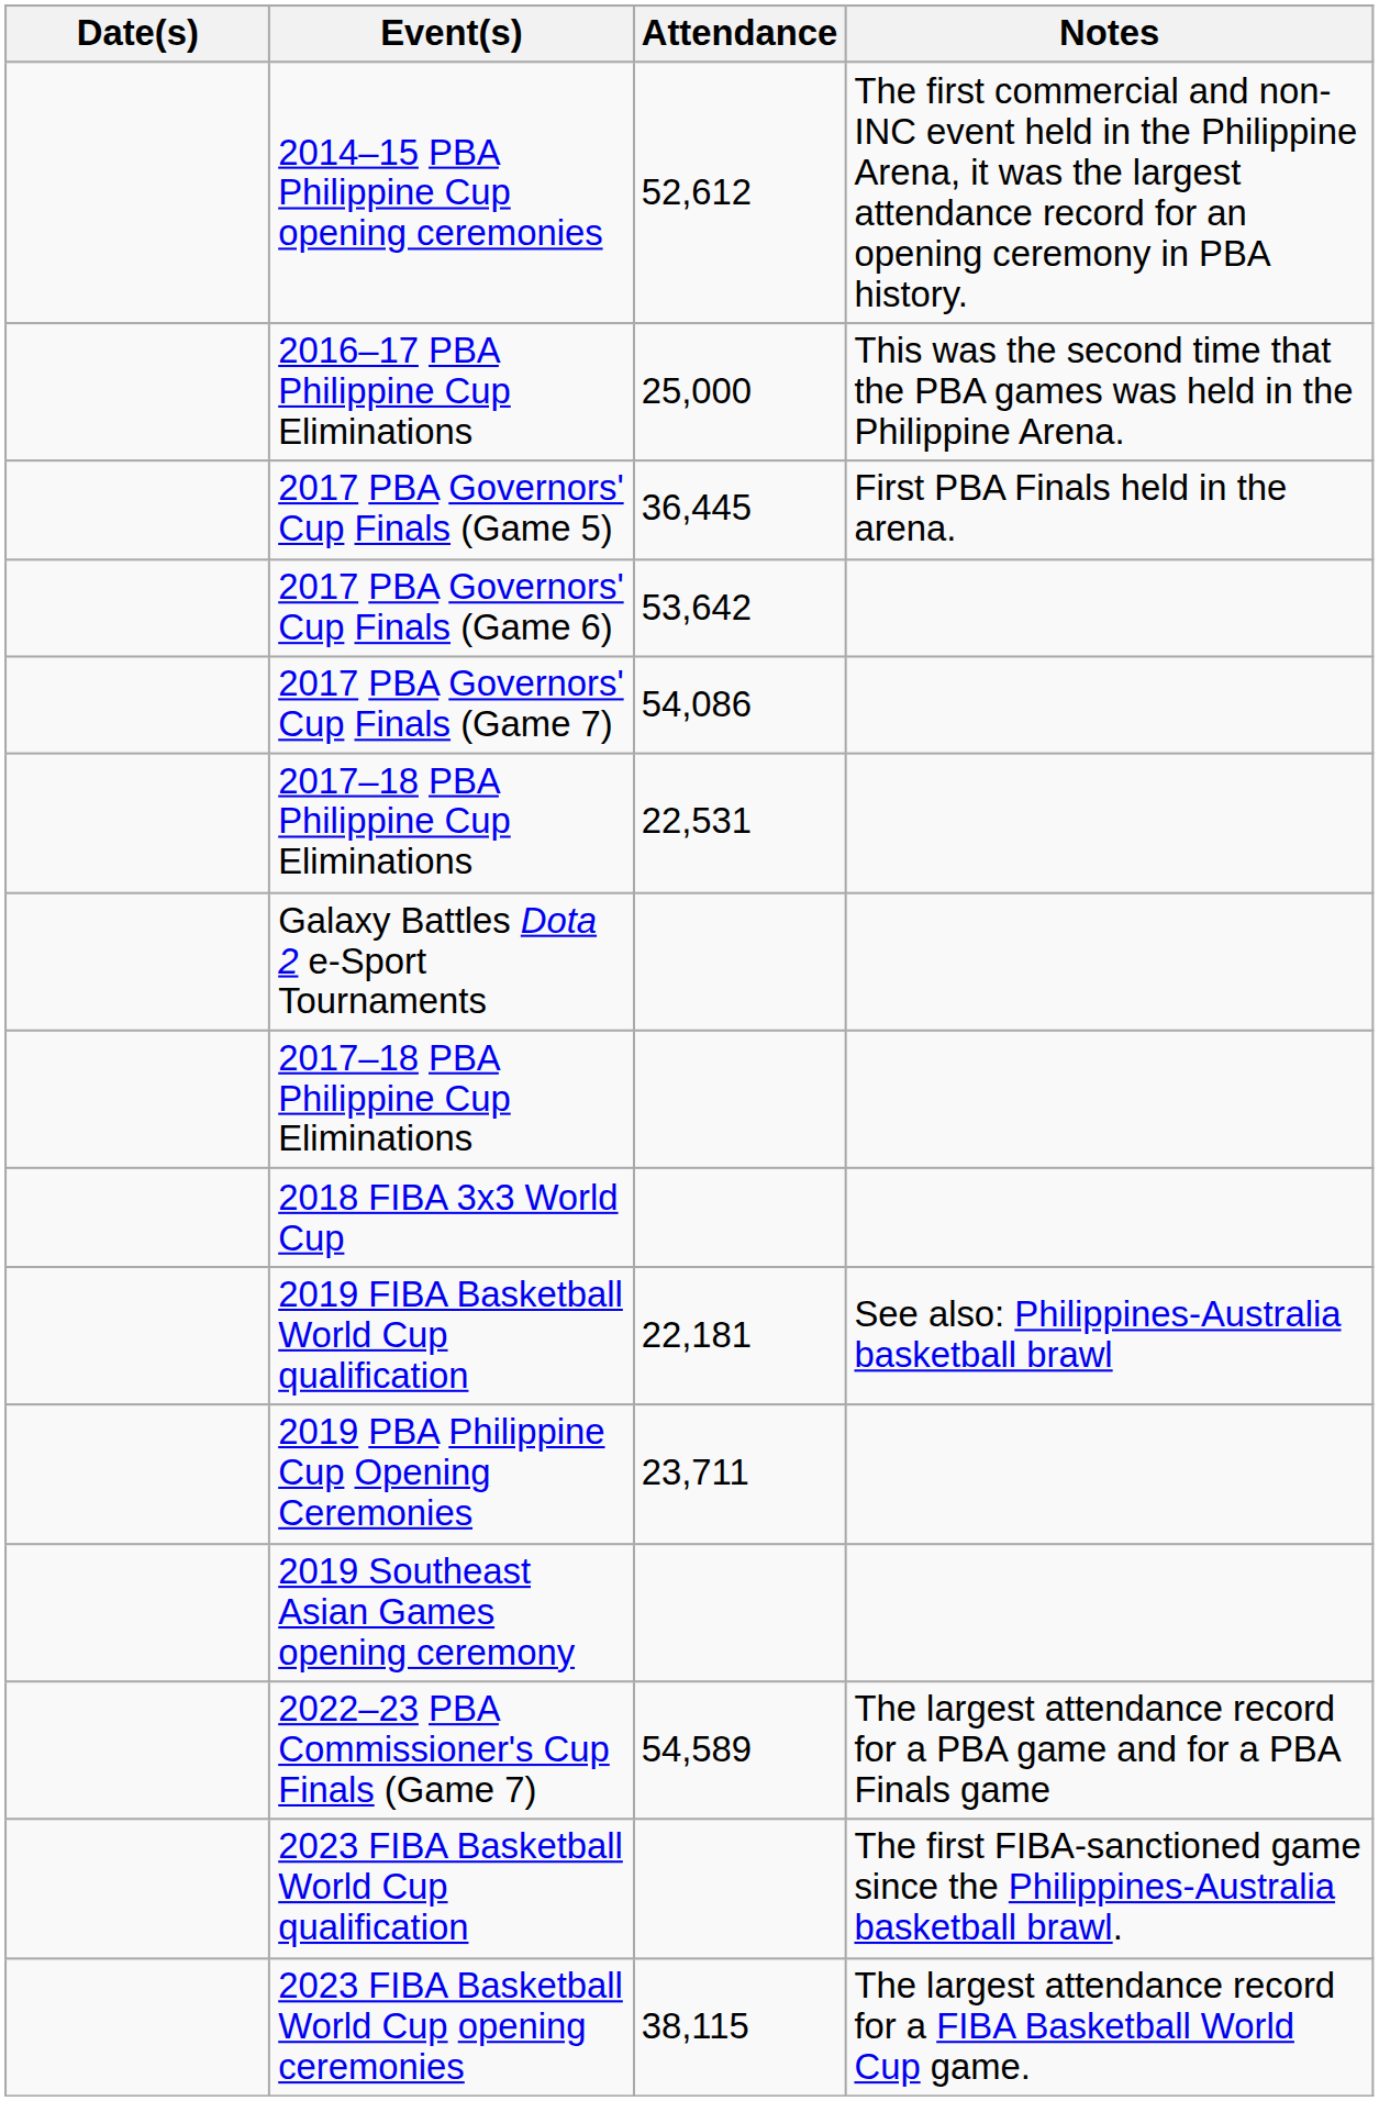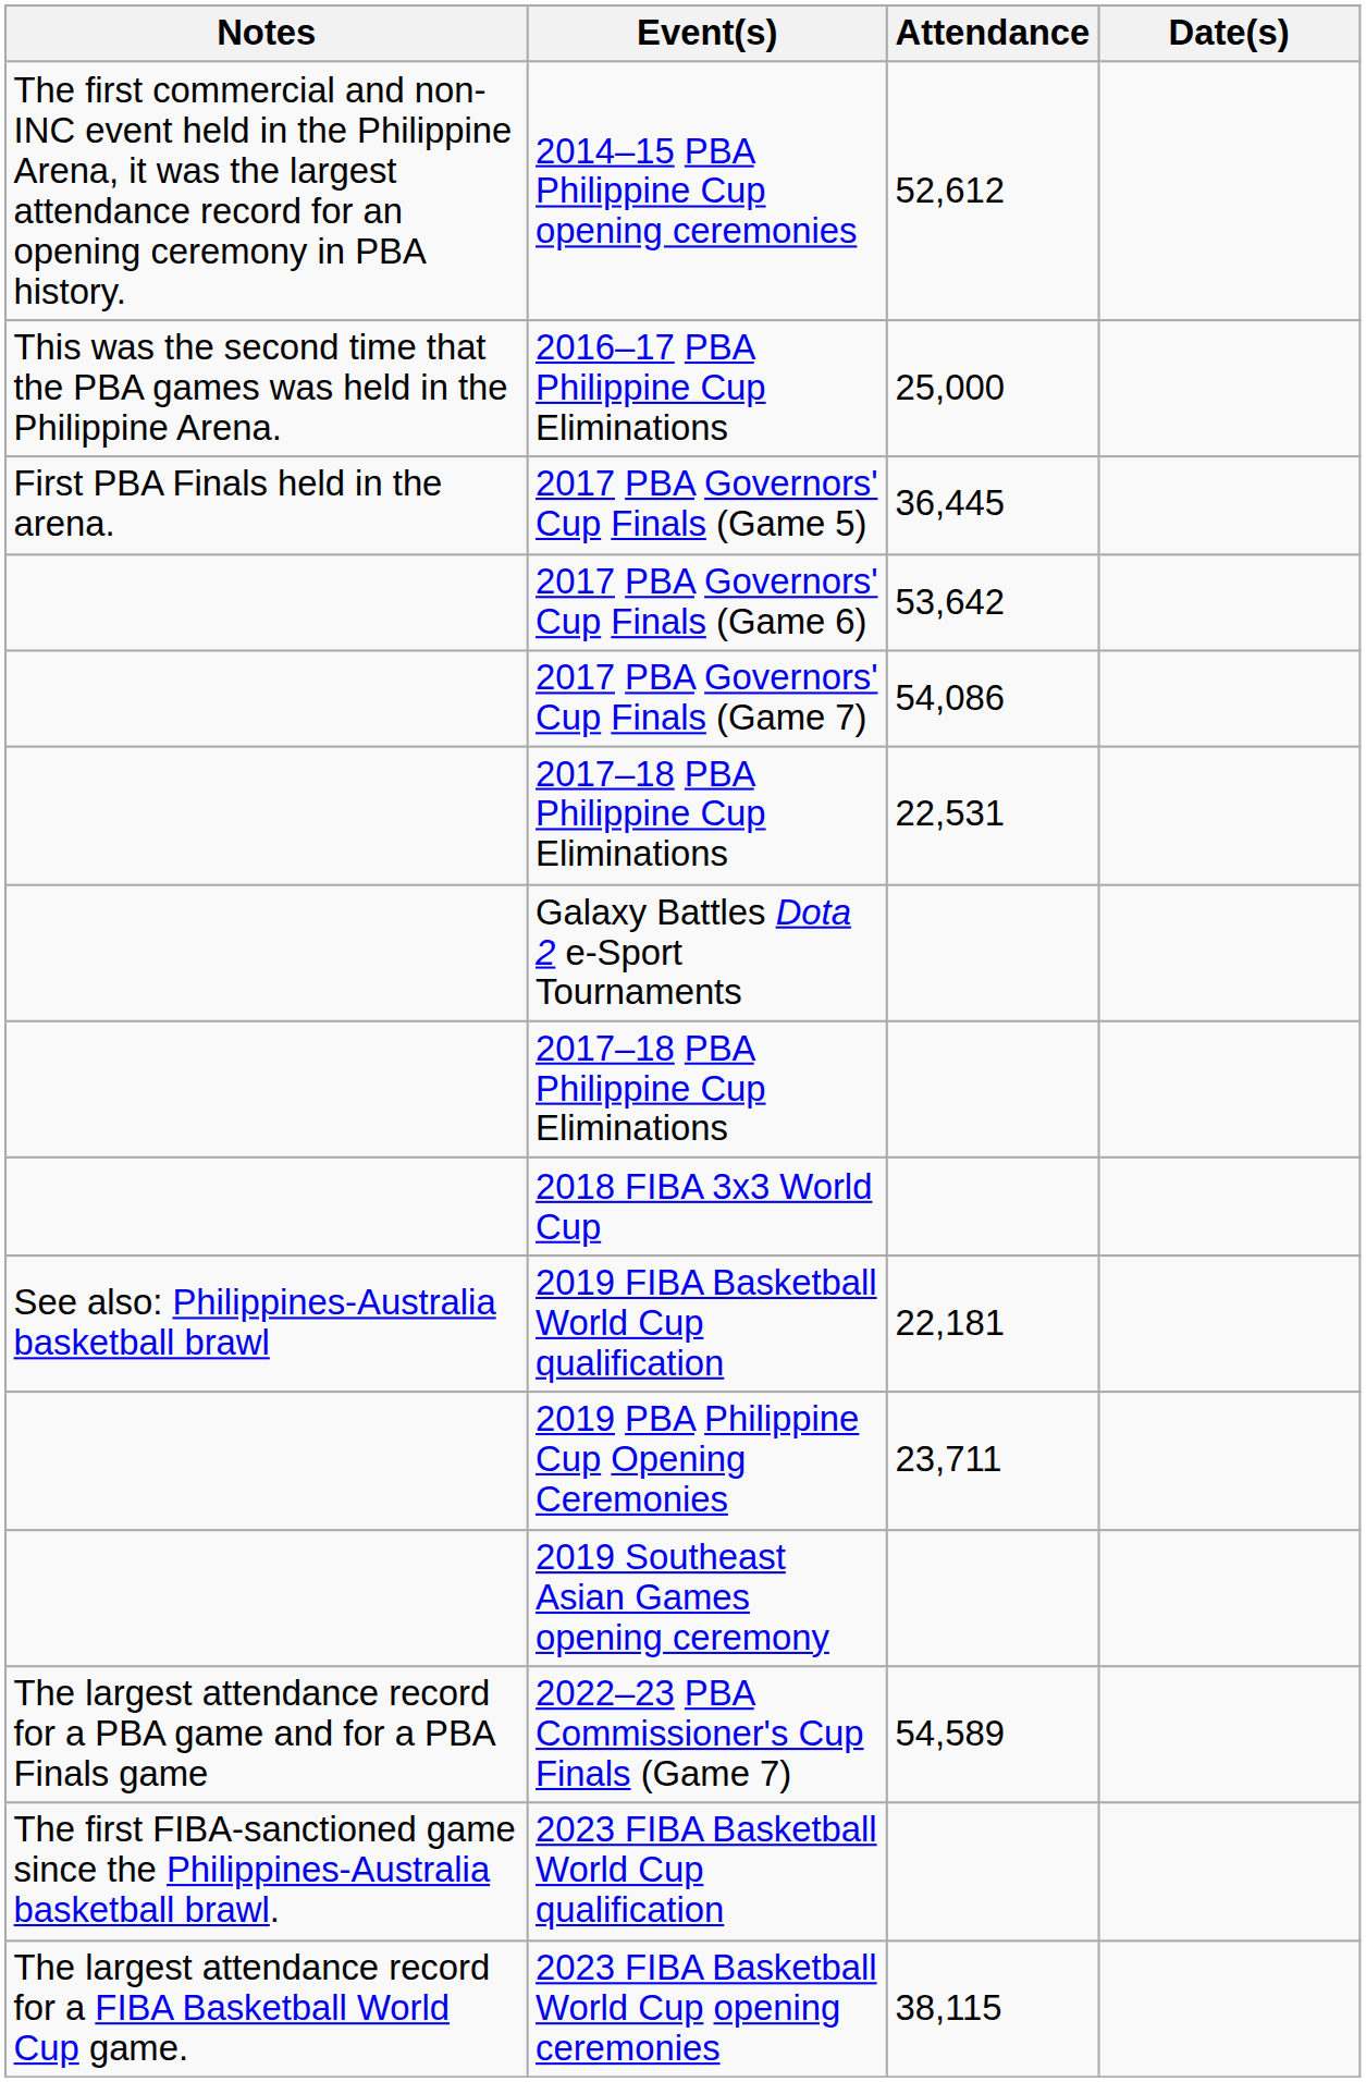columns swapped: Date(s) <-> Notes
